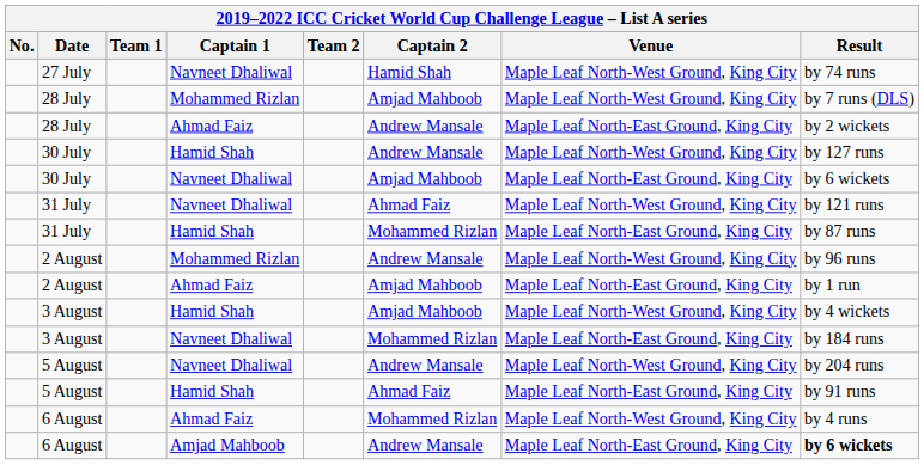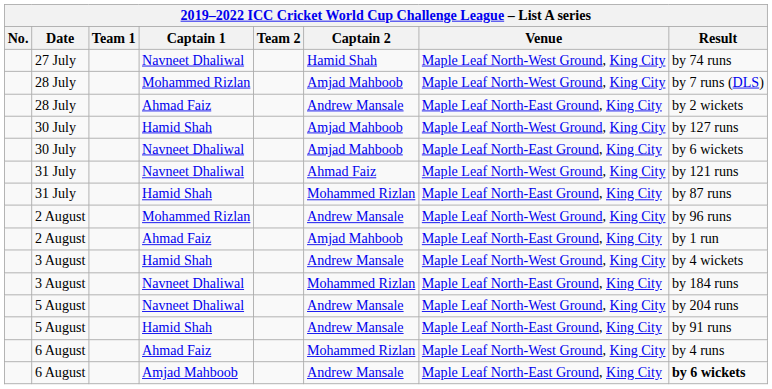30 July / Hamid Shah | Captain 2: Andrew Mansale -> Amjad Mahboob
3 August / Hamid Shah | Captain 2: Amjad Mahboob -> Andrew Mansale
5 August / Hamid Shah | Captain 2: Ahmad Faiz -> Andrew Mansale
